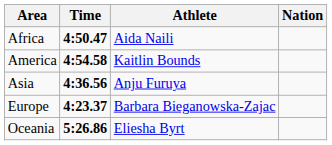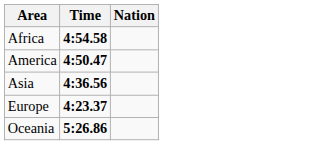- column: Athlete | Aida Naili | Kaitlin Bounds | Anju Furuya | Barbara Bieganowska-Zajac | Eliesha Byrt
Africa | Time: 4:50.47 -> 4:54.58
America | Time: 4:54.58 -> 4:50.47
